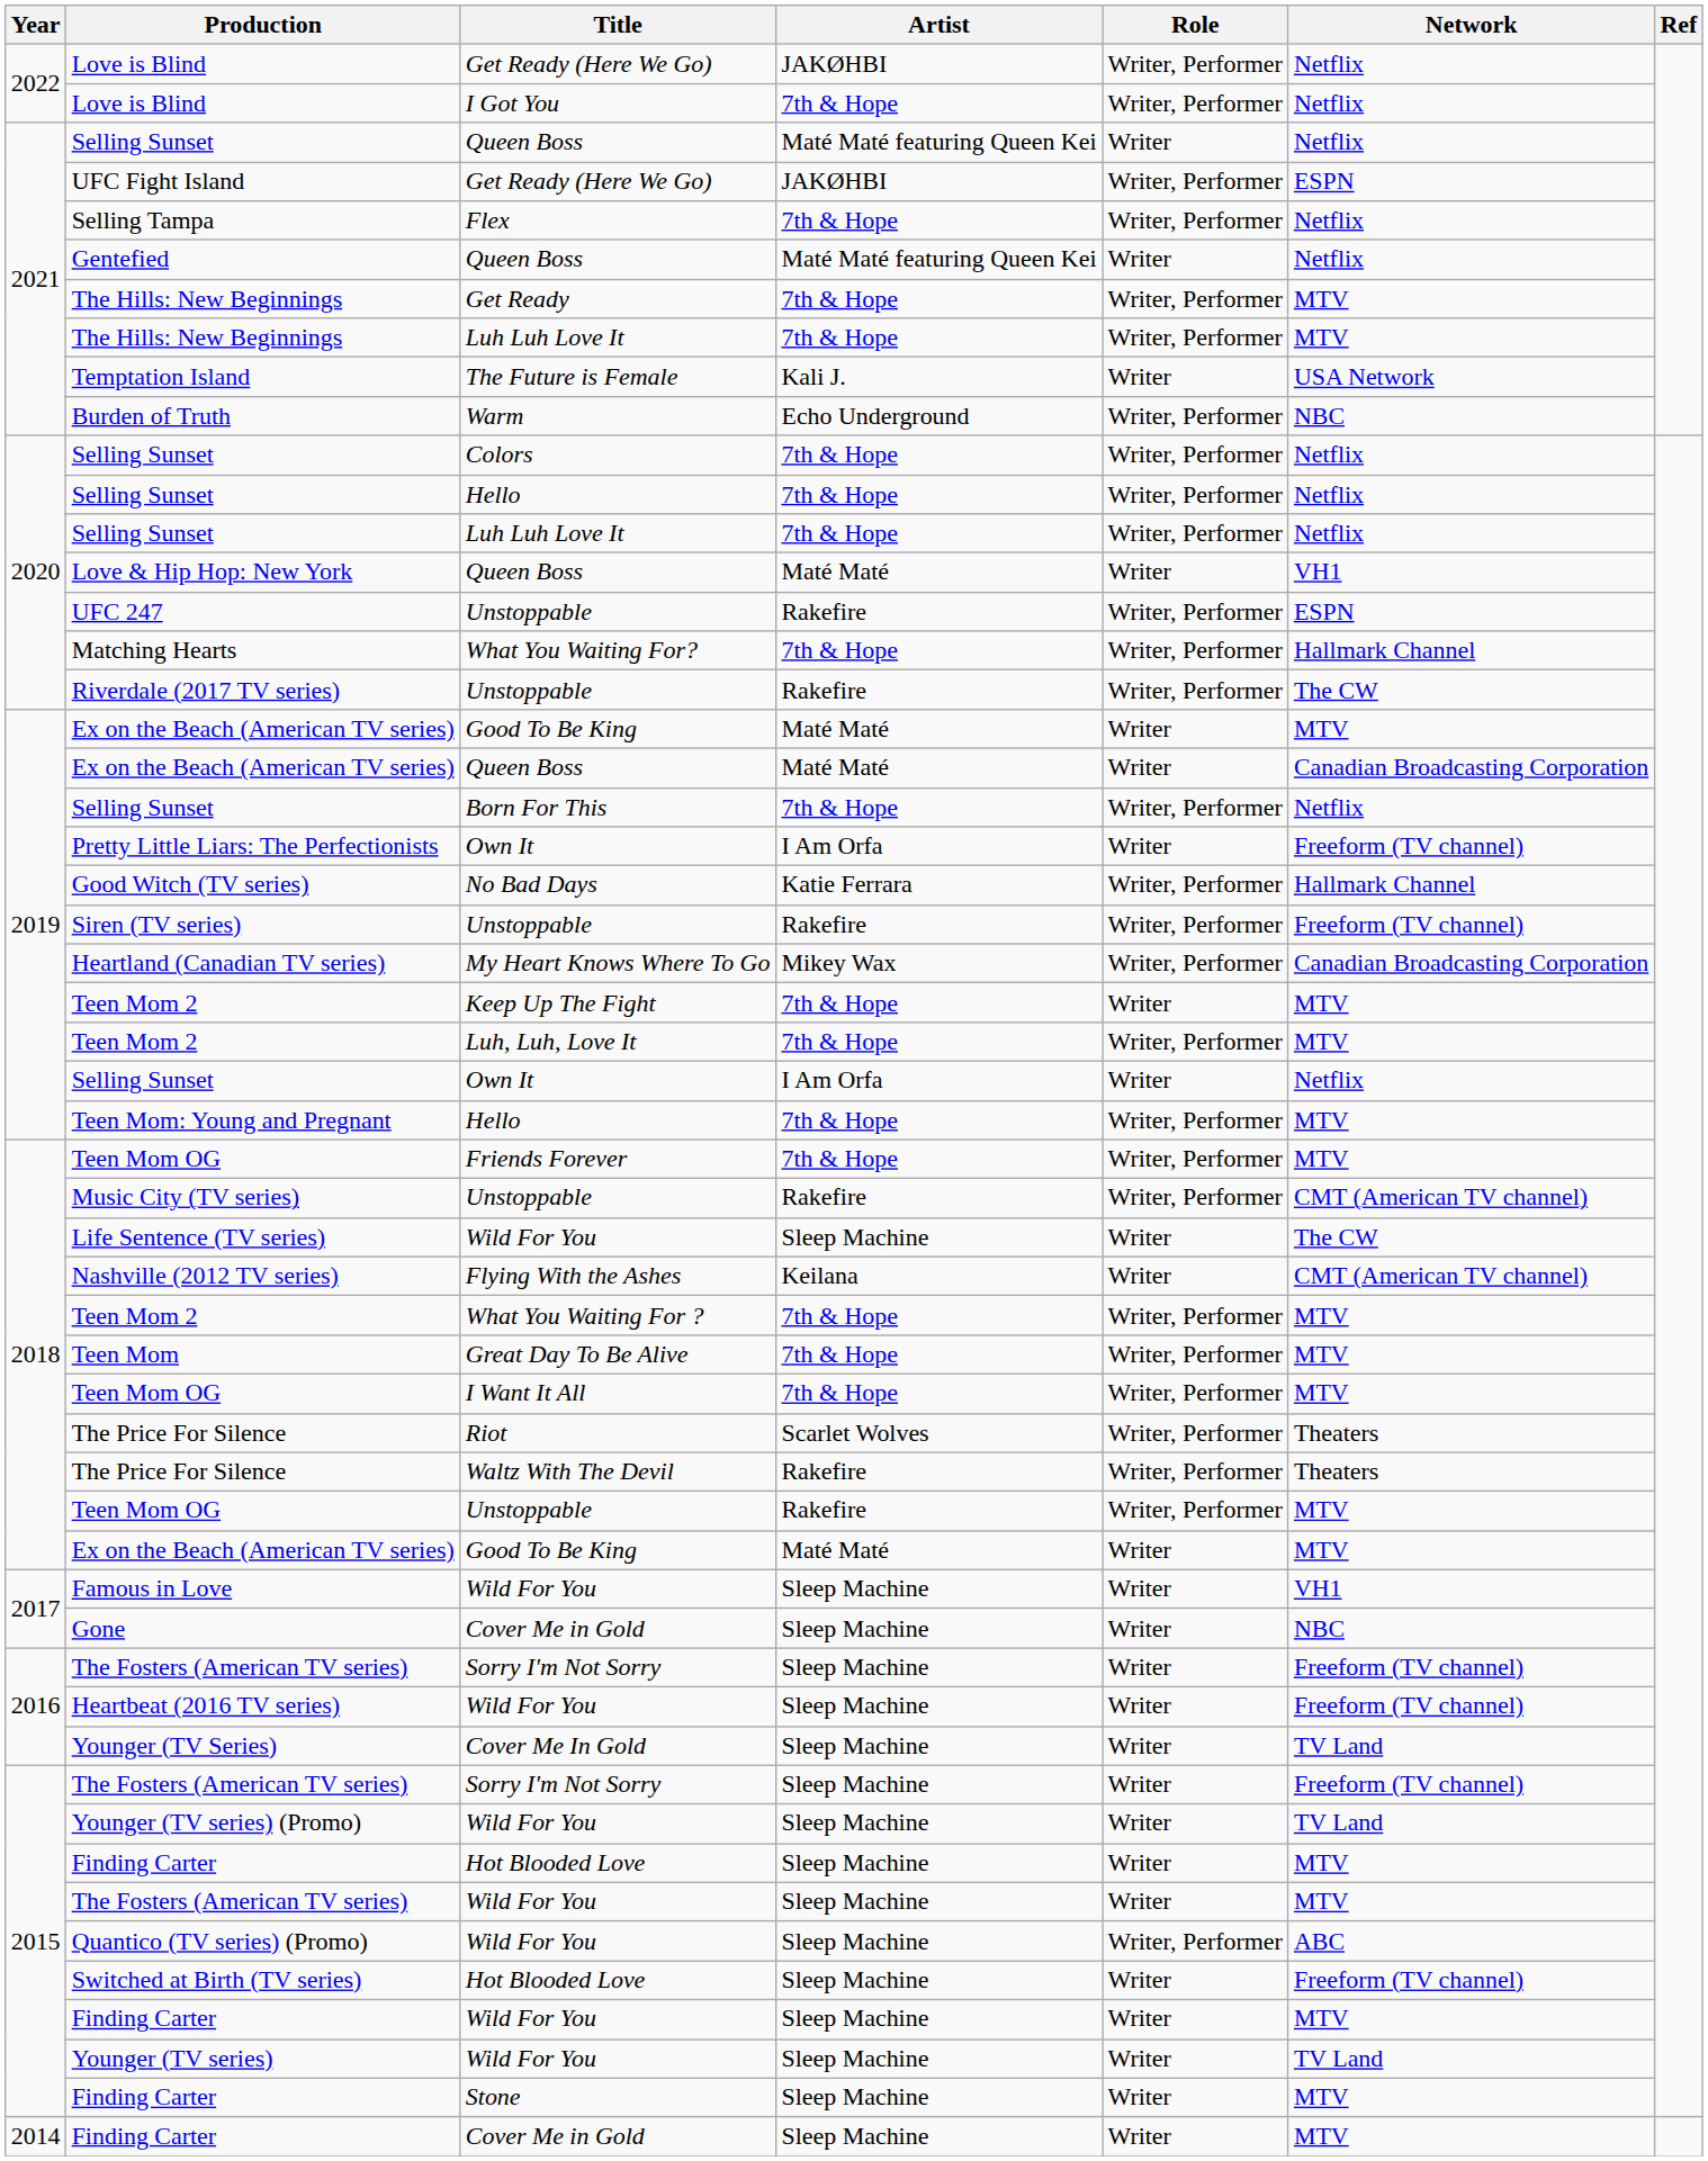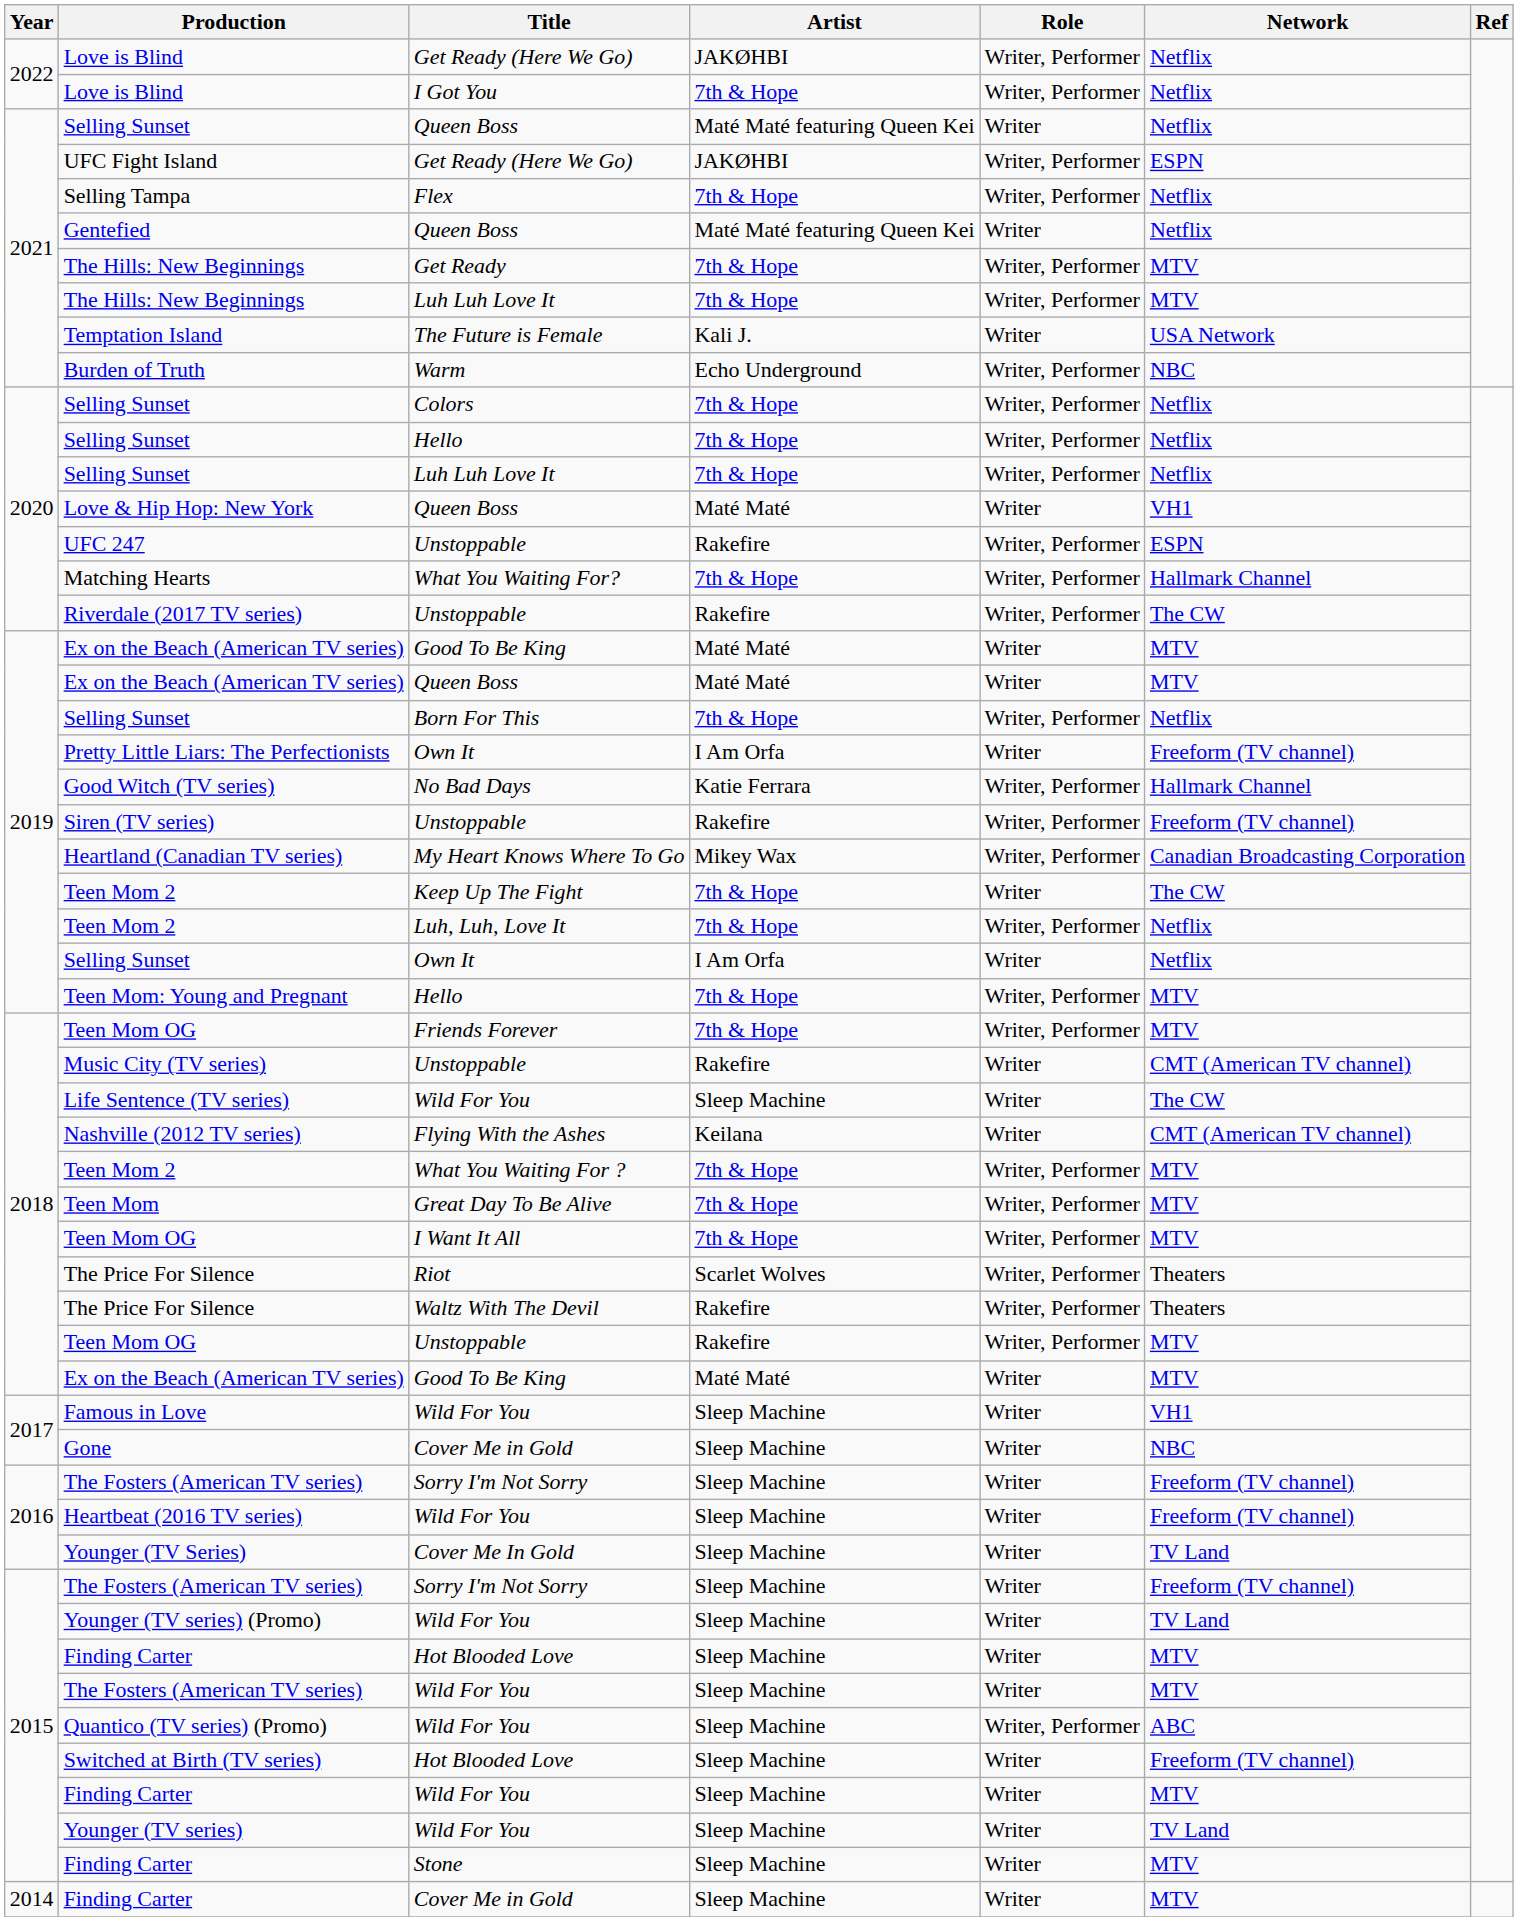Ex on the Beach (American TV series) / Queen Boss | Network: Canadian Broadcasting Corporation -> MTV
Teen Mom 2 / Keep Up The Fight | Network: MTV -> The CW
Teen Mom 2 / Luh, Luh, Love It | Network: MTV -> Netflix
Music City (TV series) | Role: Writer, Performer -> Writer
